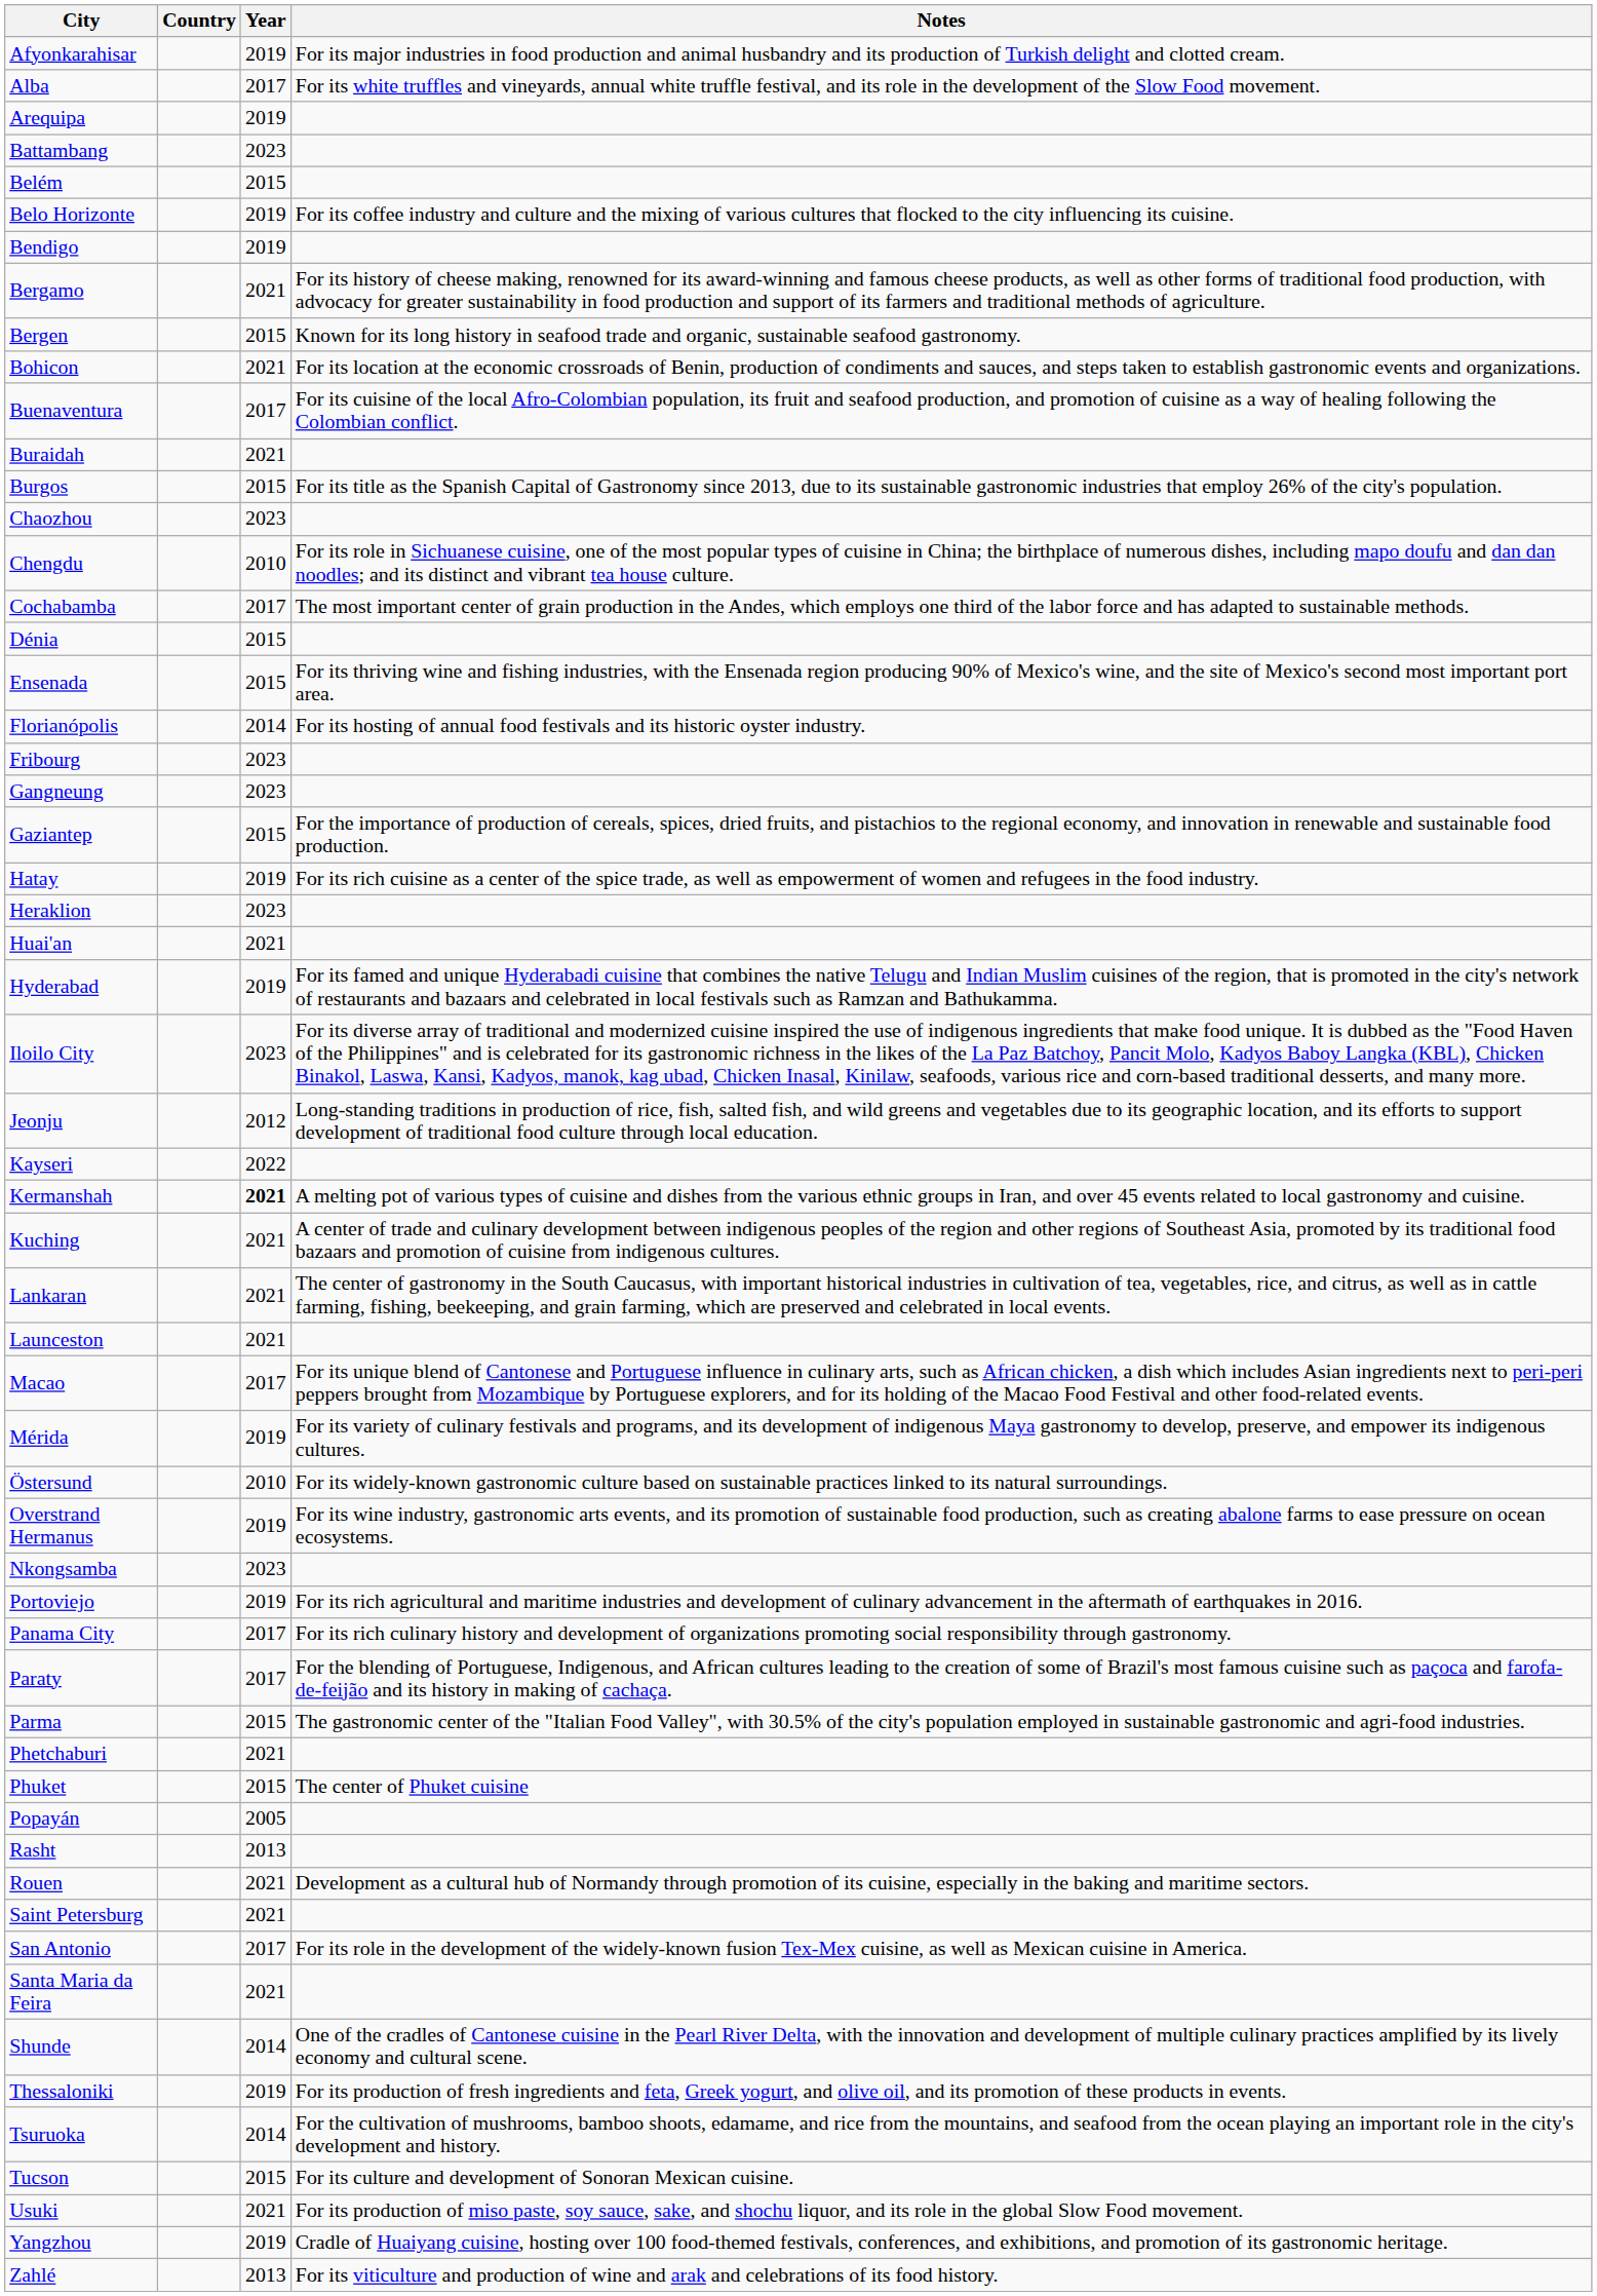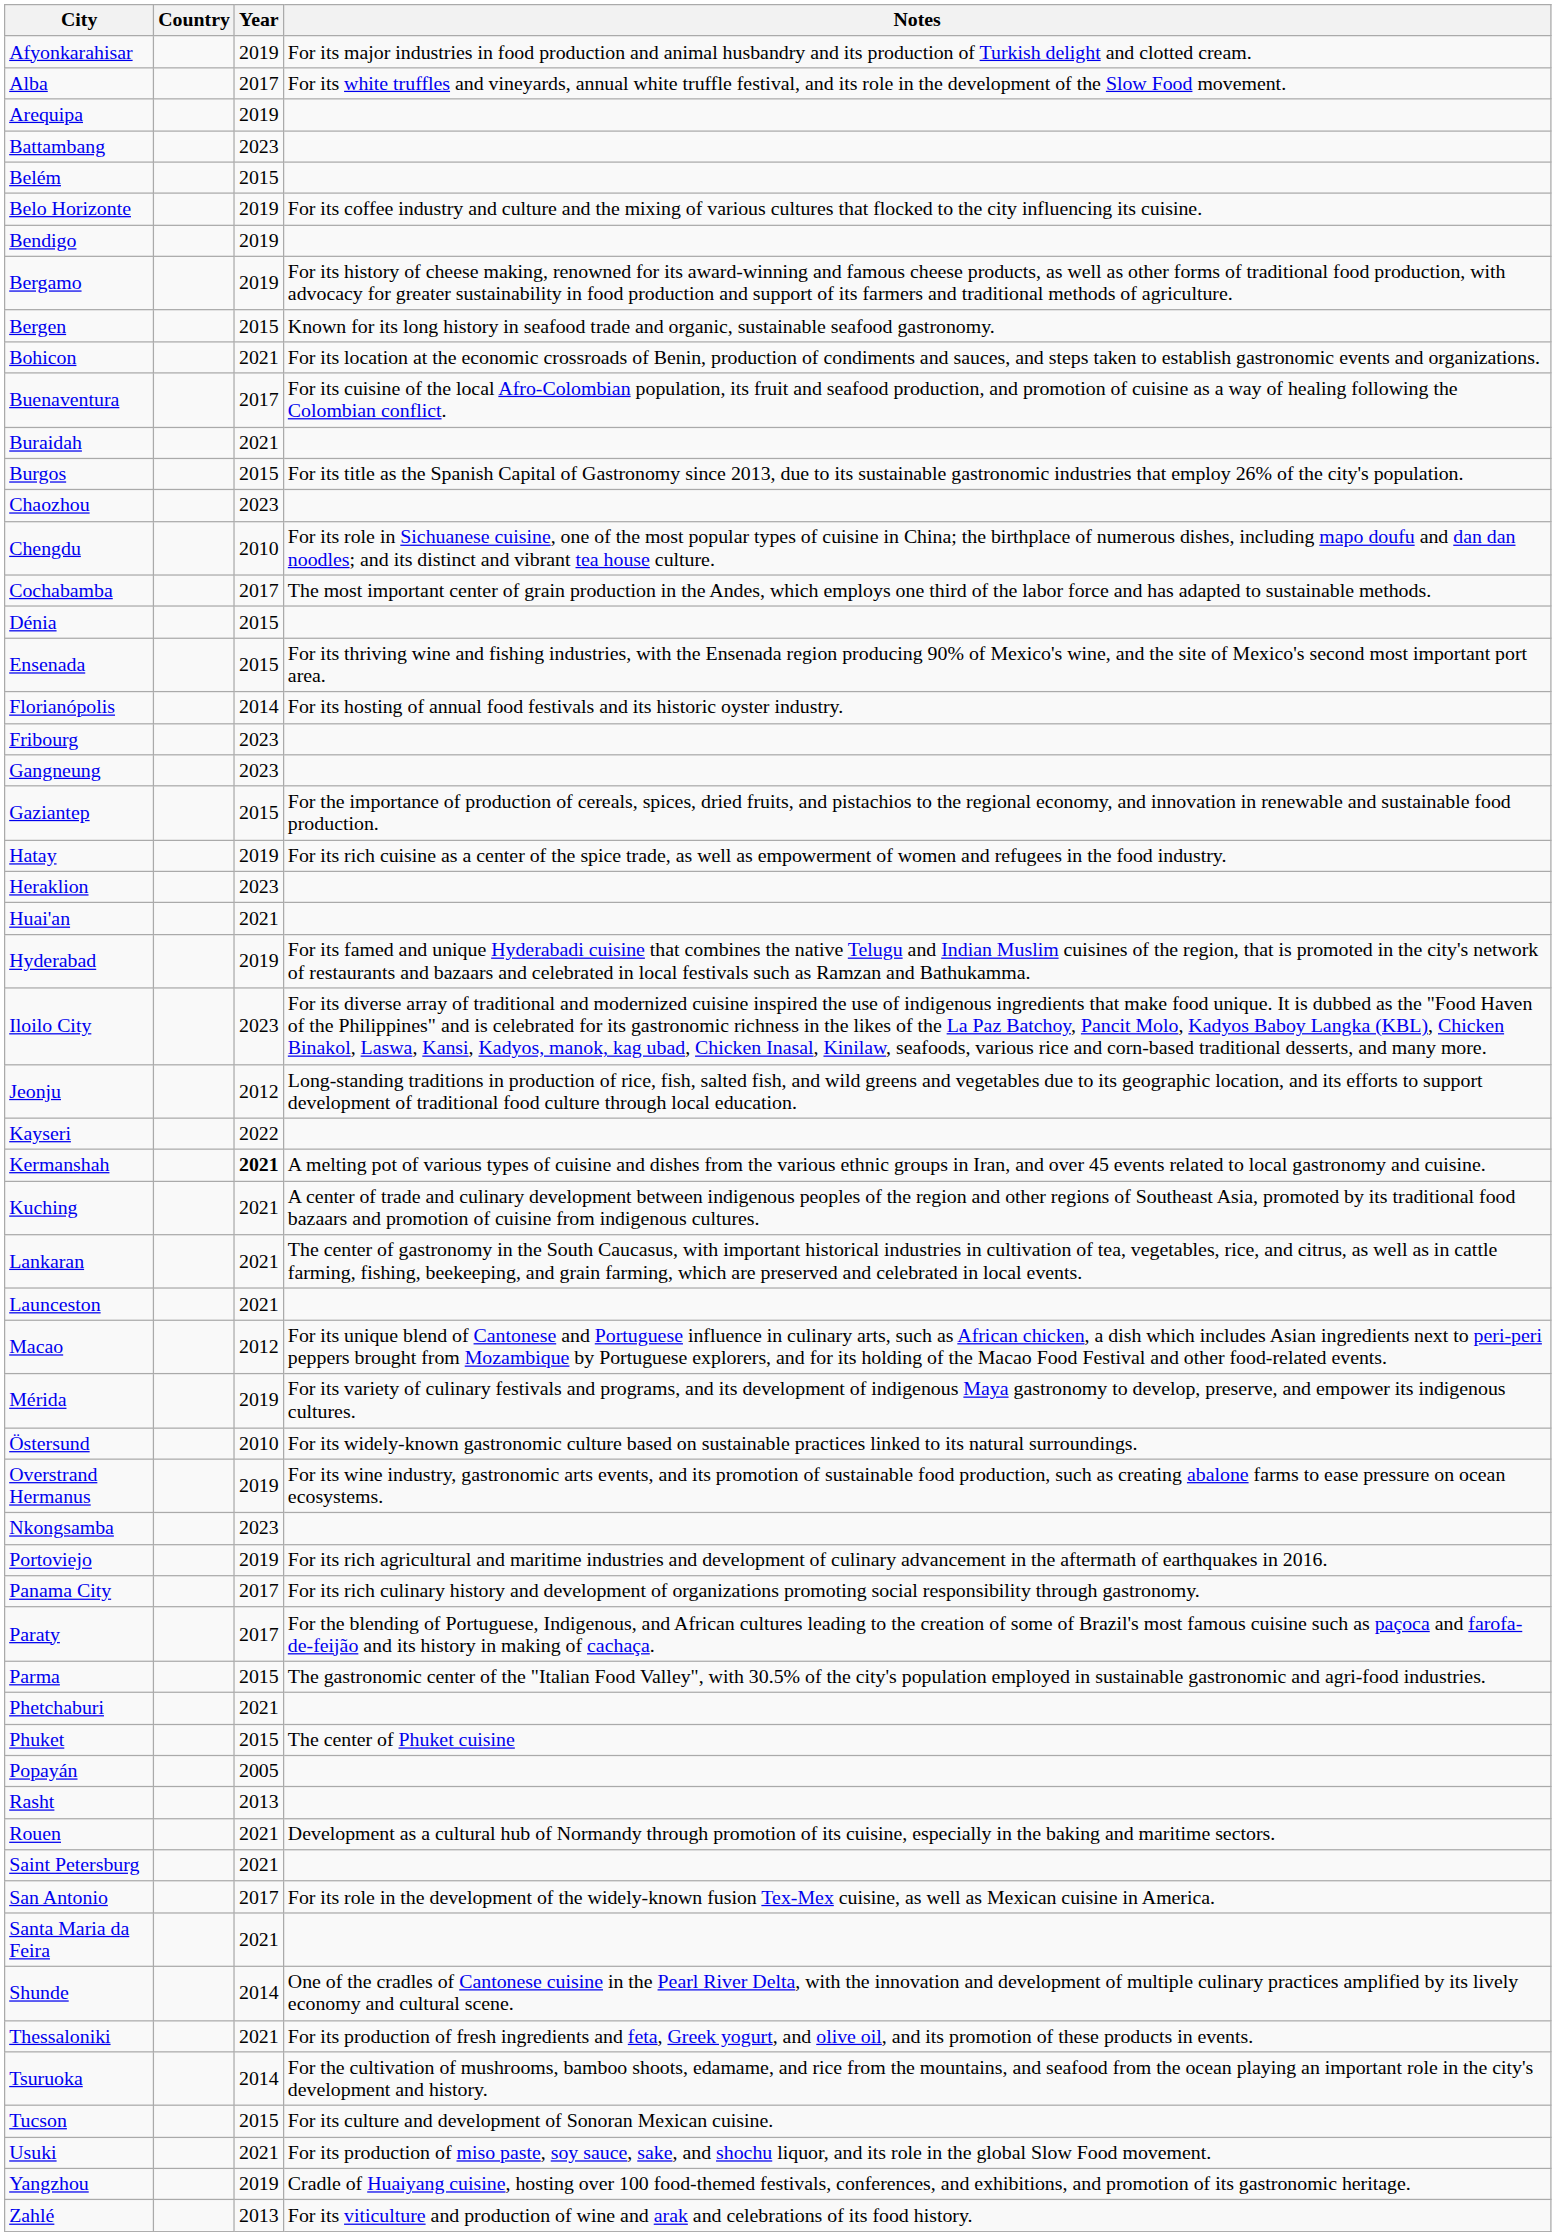Bergamo | Year: 2021 -> 2019
Macao | Year: 2017 -> 2012
Thessaloniki | Year: 2019 -> 2021
